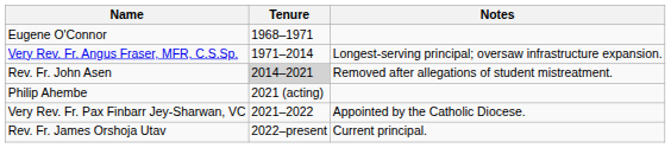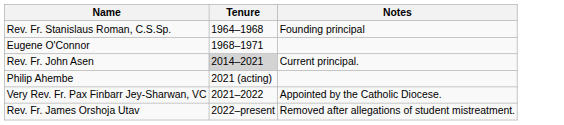+ row: Rev. Fr. Stanislaus Roman, C.S.Sp. | 1964–1968 | Founding principal
- row: Very Rev. Fr. Angus Fraser, MFR, C.S.Sp. | 1971–2014 | Longest-serving principal; oversaw infrastructure expansion.
Rev. Fr. John Asen | Notes: Removed after allegations of student mistreatment. -> Current principal.
Rev. Fr. James Orshoja Utav | Notes: Current principal. -> Removed after allegations of student mistreatment.
